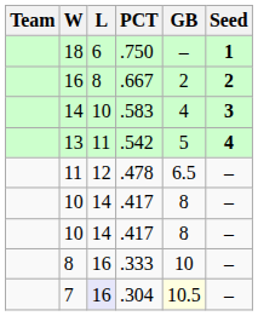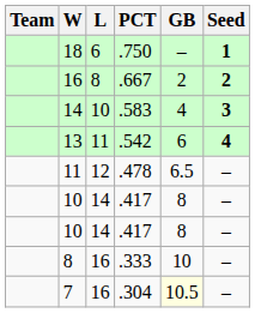13 | GB: 5 -> 6
7 | L: lavender background -> no background
